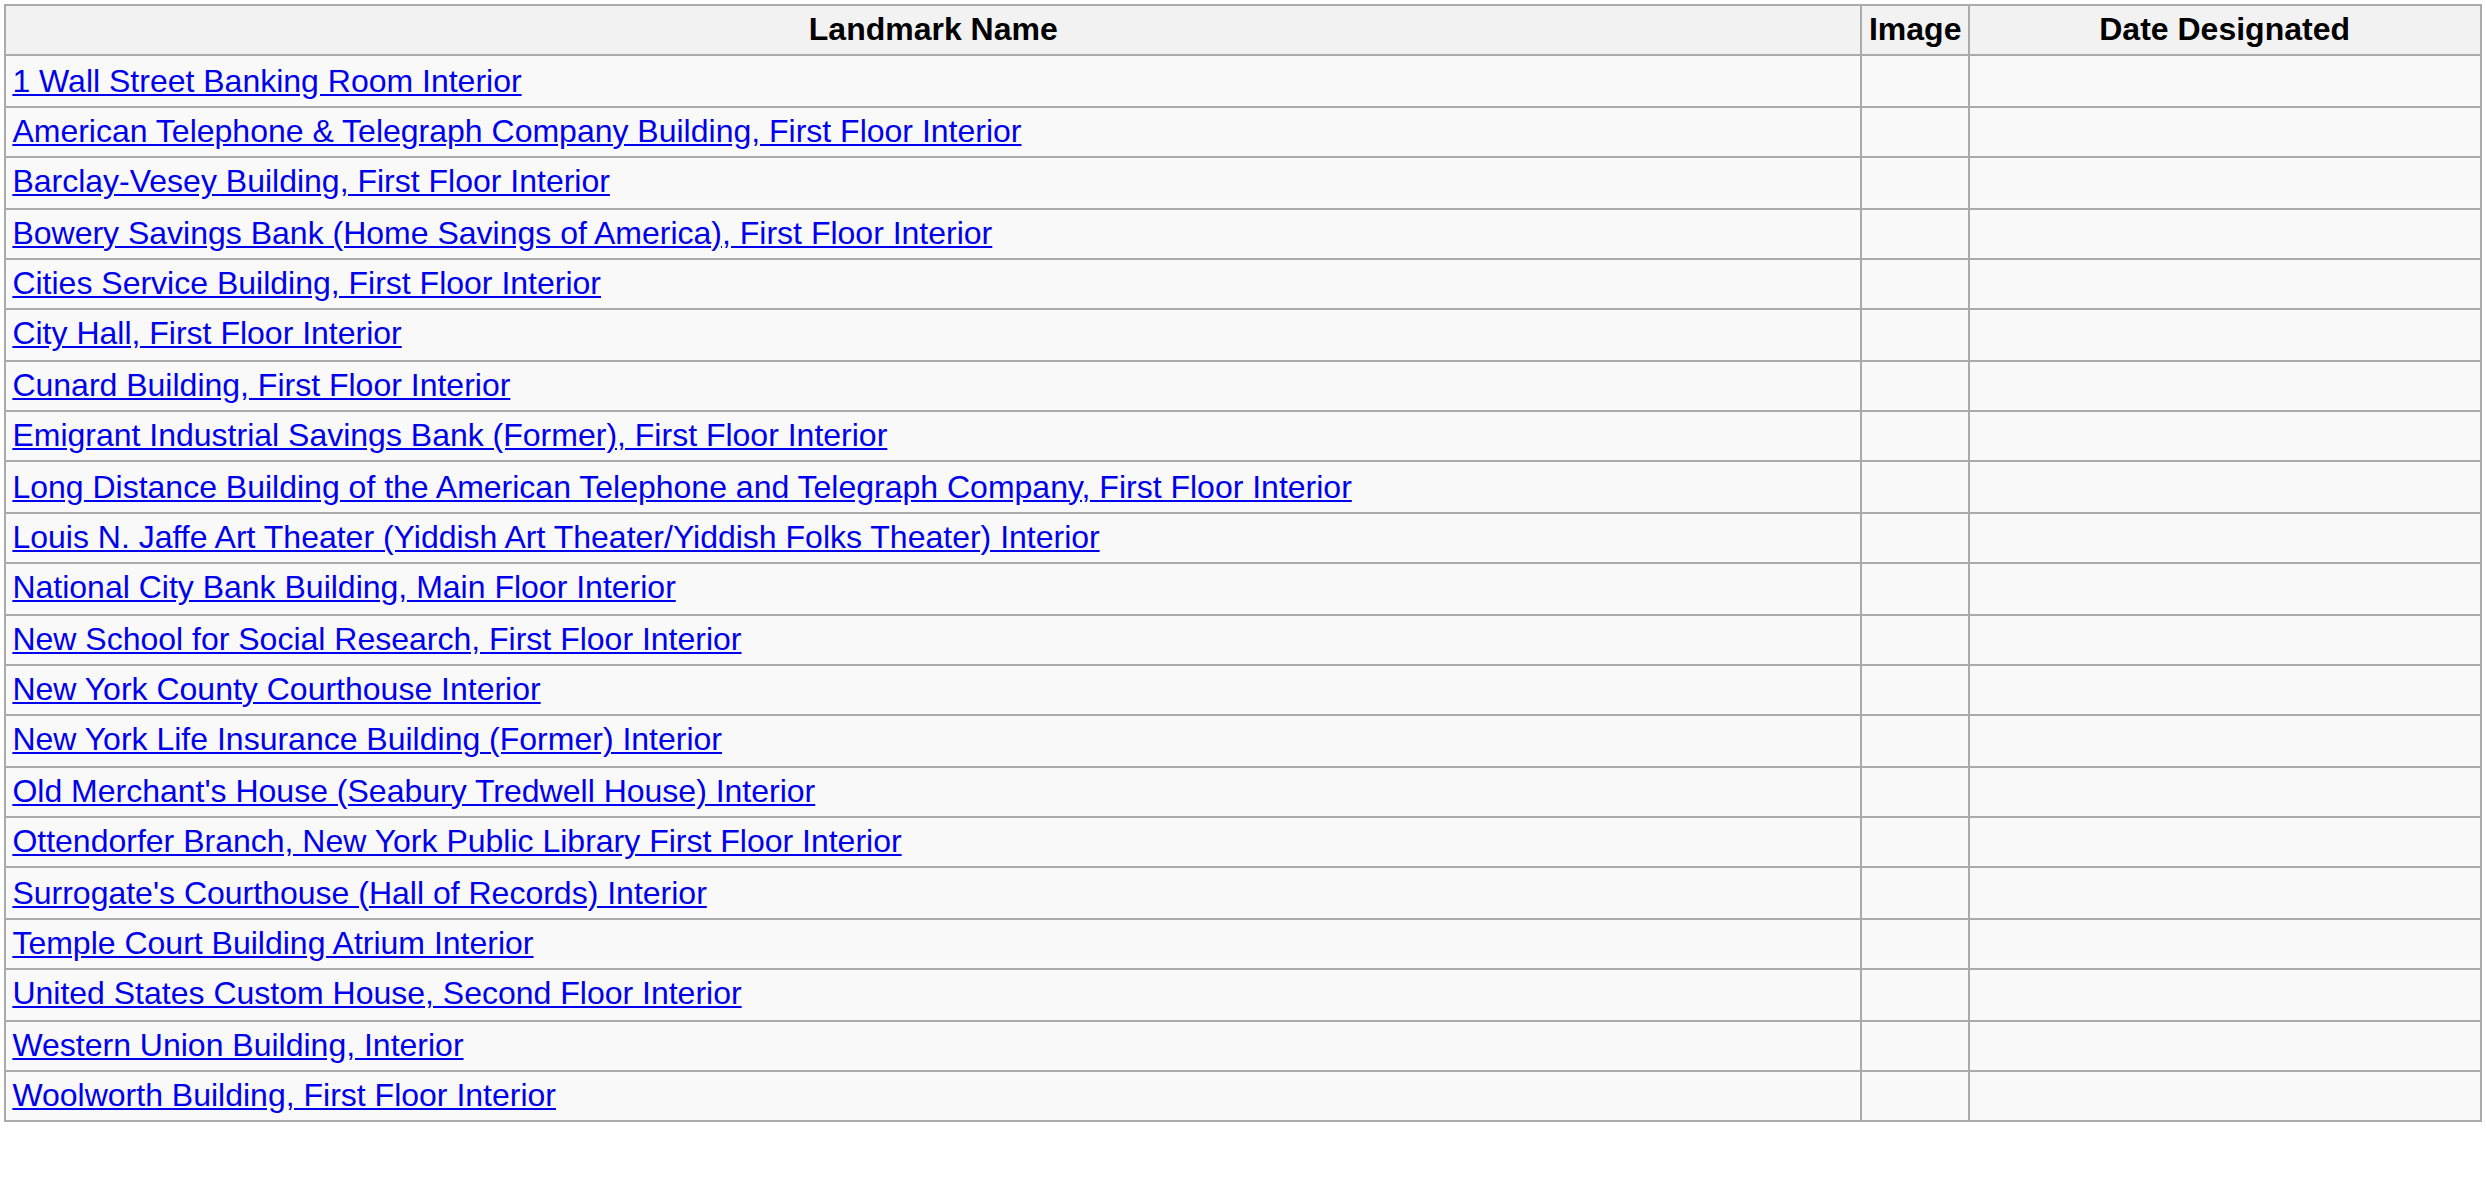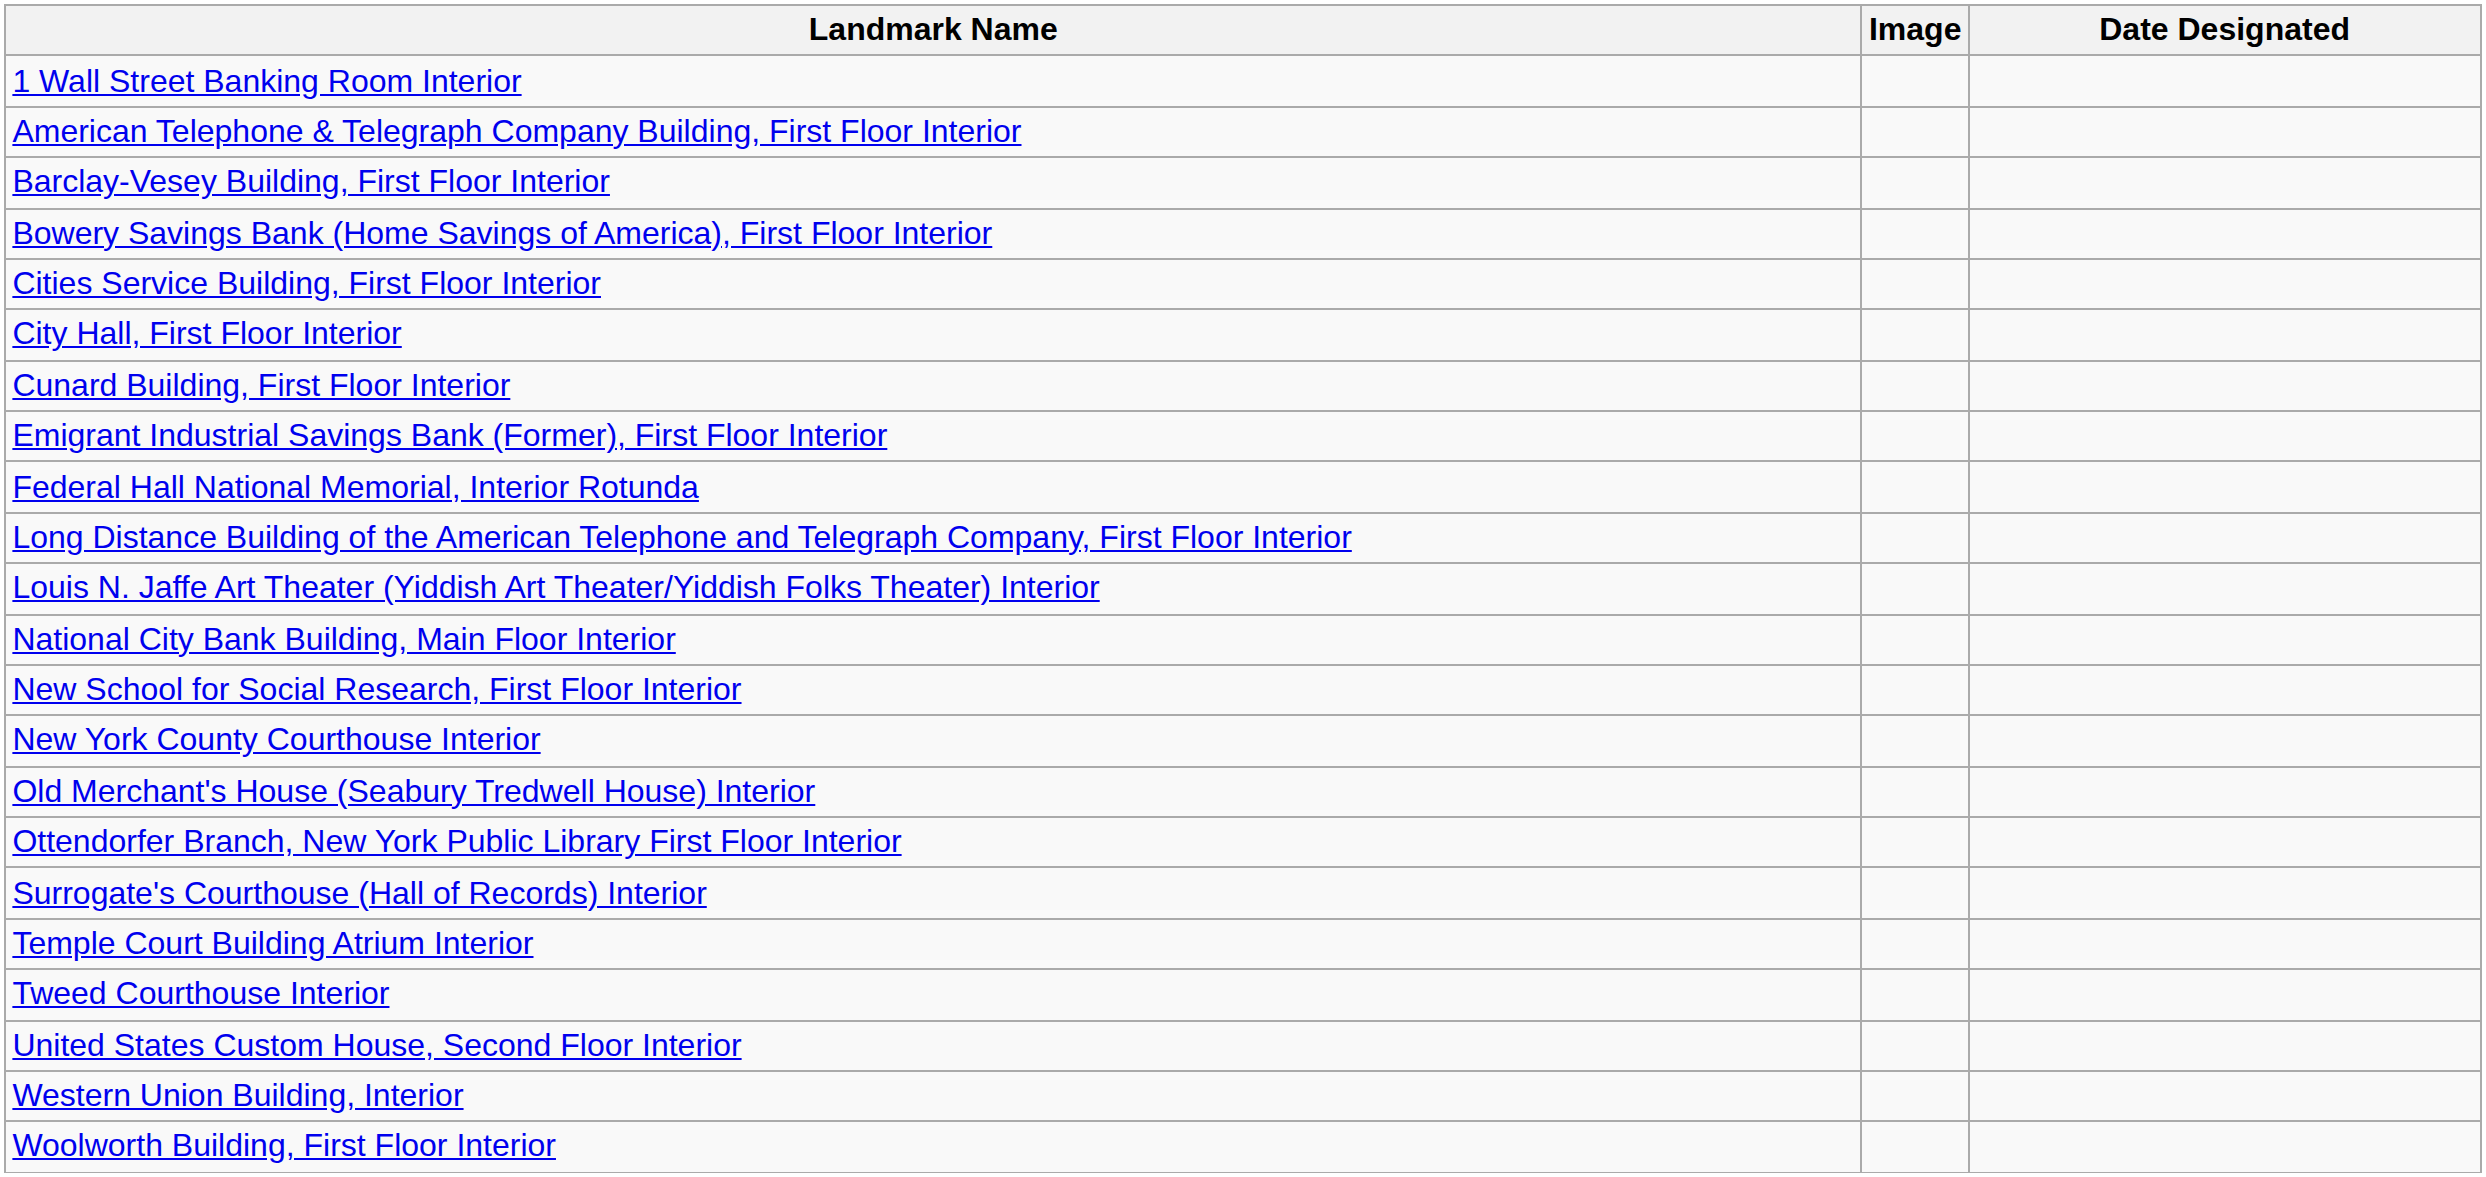+ row: Federal Hall National Memorial, Interior Rotunda
- row: New York Life Insurance Building (Former) Interior
+ row: Tweed Courthouse Interior
